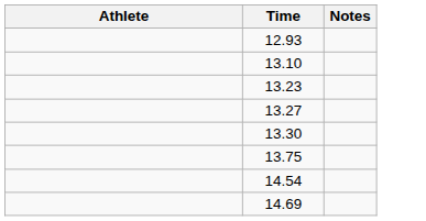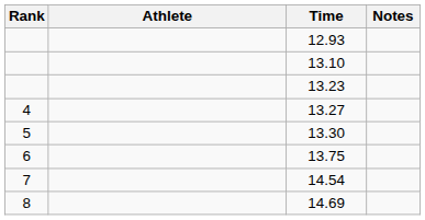+ column: Rank | 4 | 5 | 6 | 7 | 8
